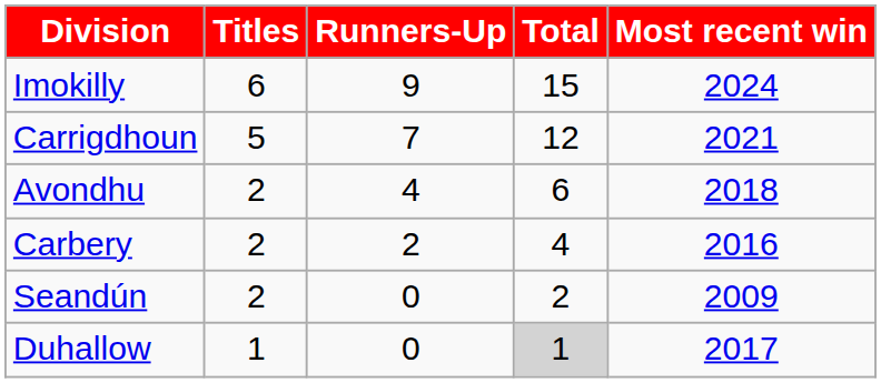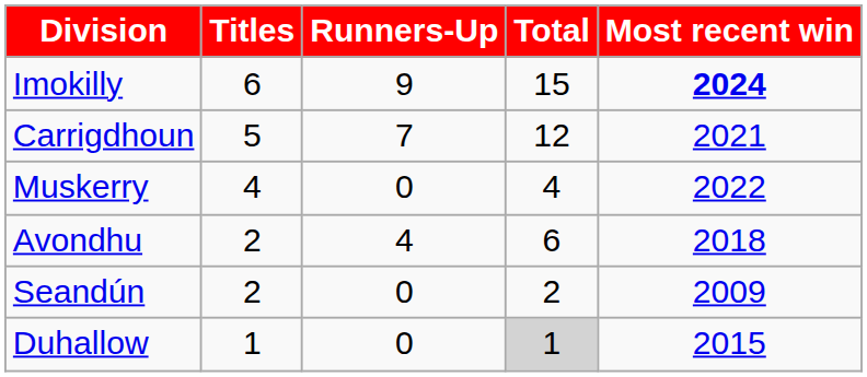Imokilly | Most recent win: normal -> bold
+ row: Muskerry | 4 | 0 | 4 | 2022
- row: Carbery | 2 | 2 | 4 | 2016
Duhallow | Most recent win: 2017 -> 2015
